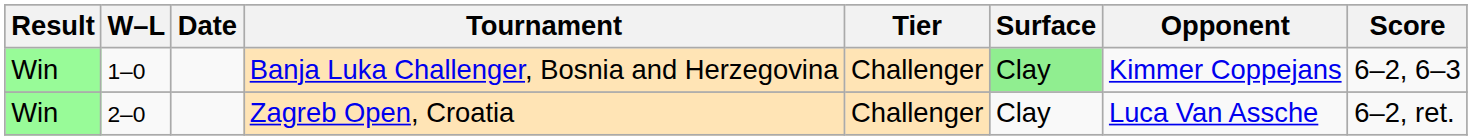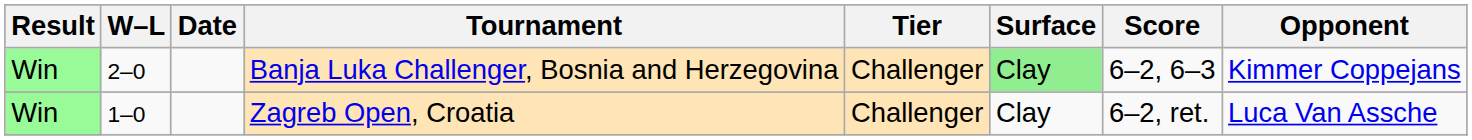columns swapped: Opponent <-> Score
Banja Luka Challenger, Bosnia and Herzegovina | W–L: 1–0 -> 2–0
Zagreb Open, Croatia | W–L: 2–0 -> 1–0
